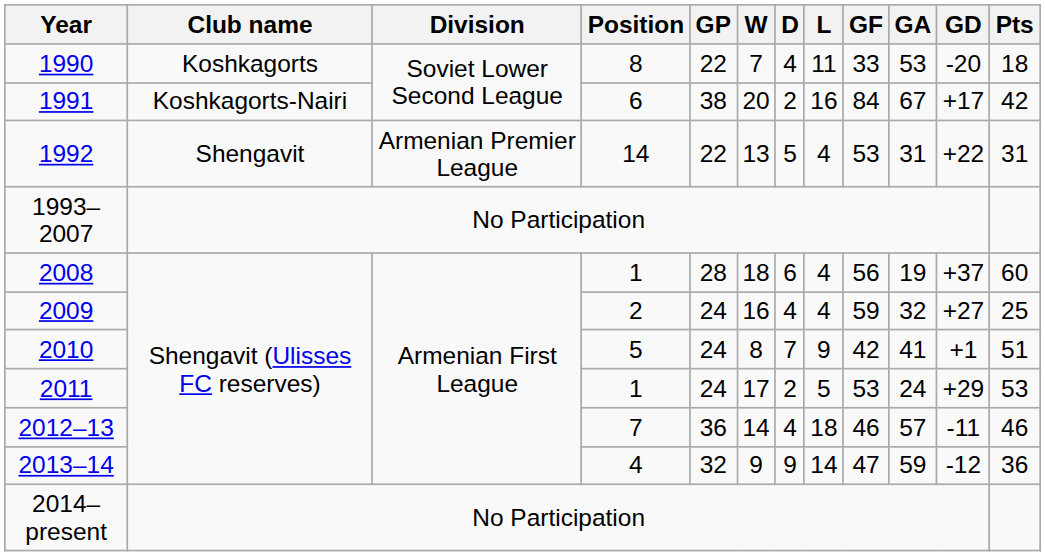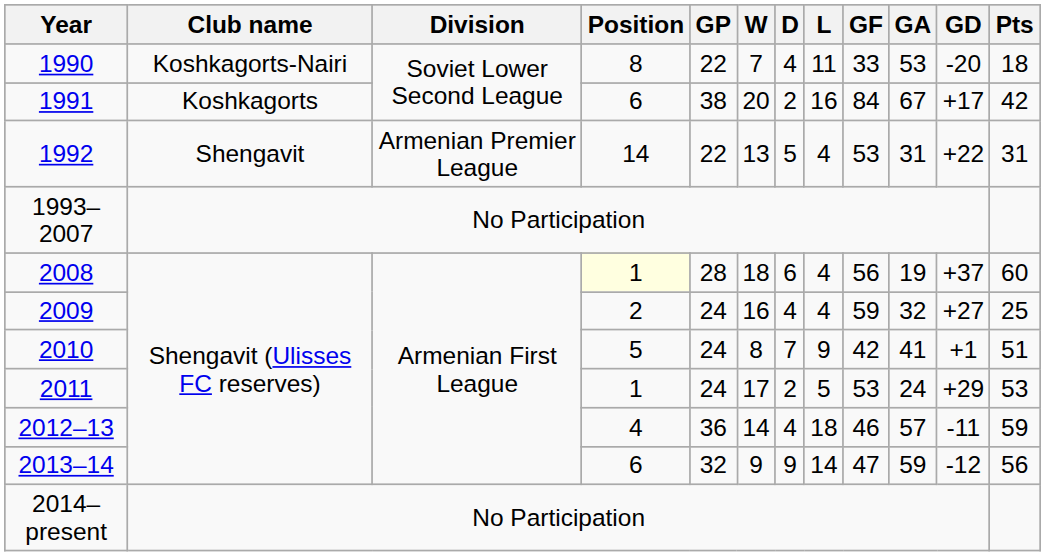1990 | Club name: Koshkagorts -> Koshkagorts-Nairi
1991 | Club name: Koshkagorts-Nairi -> Koshkagorts
2008 | Position: no background -> lightyellow background
2012–13 | Position: 7 -> 4
2012–13 | Pts: 46 -> 59
2013–14 | Position: 4 -> 6
2013–14 | Pts: 36 -> 56
